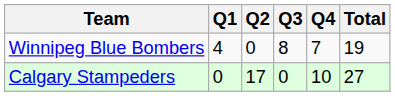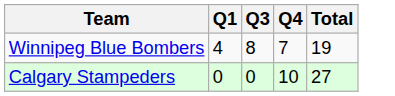- column: Q2 | 0 | 17
